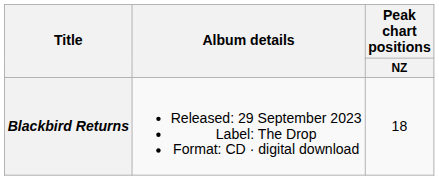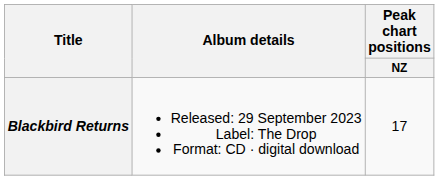Blackbird Returns | Peak chart positions / NZ: 18 -> 17
